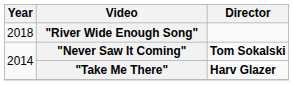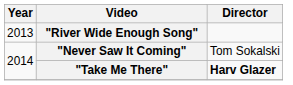"River Wide Enough Song" | Year: 2018 -> 2013
"Never Saw It Coming" | Director: bold -> normal
